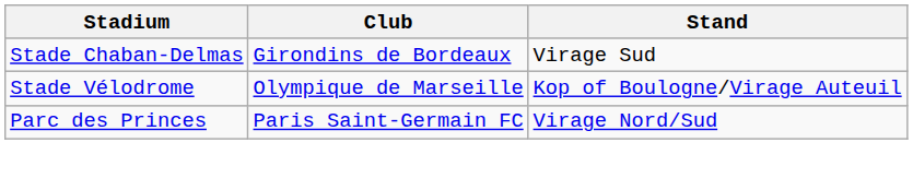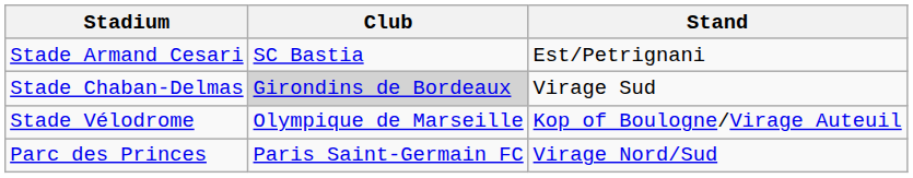+ row: Stade Armand Cesari | SC Bastia | Est/Petrignani
Stade Chaban-Delmas | Club: no background -> lightgrey background
